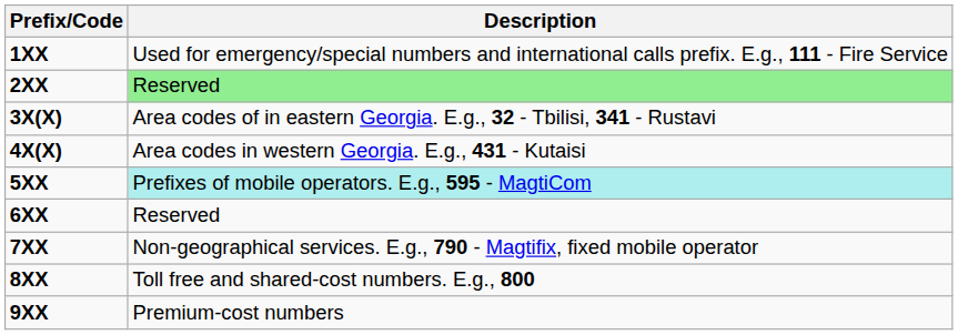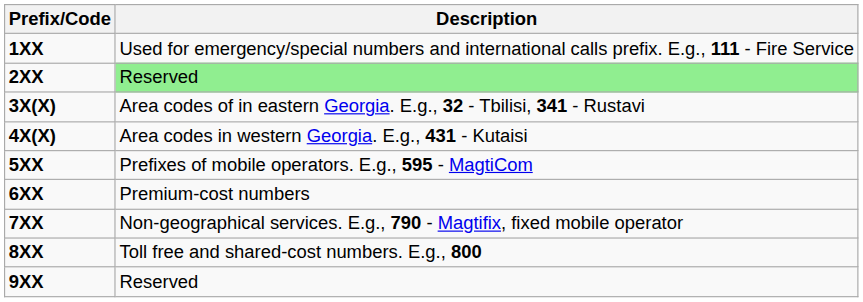5XX | Description: paleturquoise background -> no background
6XX | Description: Reserved -> Premium-cost numbers
9XX | Description: Premium-cost numbers -> Reserved
